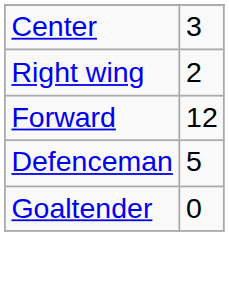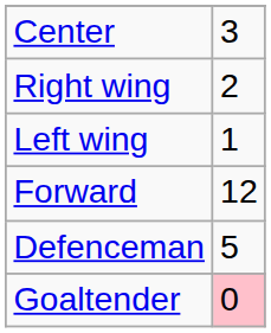+ row: Left wing | 1
Goaltender | column 2: no background -> pink background
